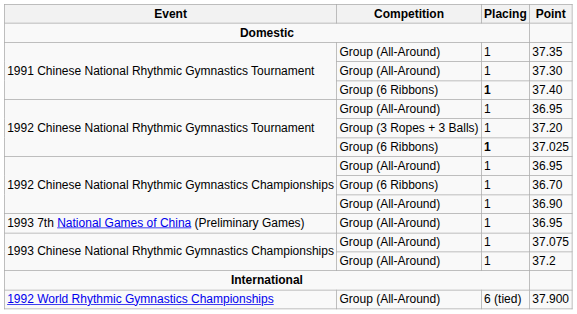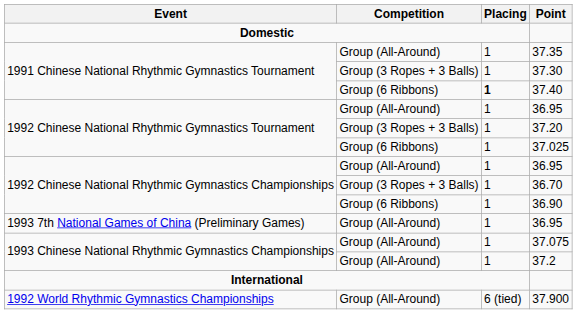37.30 | Competition: Group (All-Around) -> Group (3 Ropes + 3 Balls)
37.025 | Placing: bold -> normal
36.70 | Competition: Group (6 Ribbons) -> Group (3 Ropes + 3 Balls)
36.90 | Competition: Group (All-Around) -> Group (6 Ribbons)
